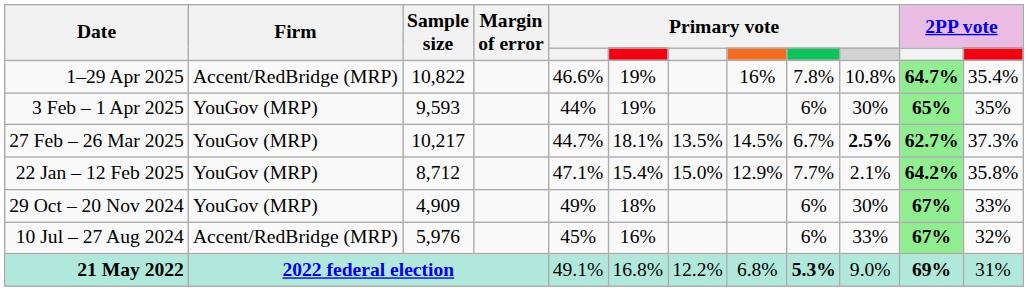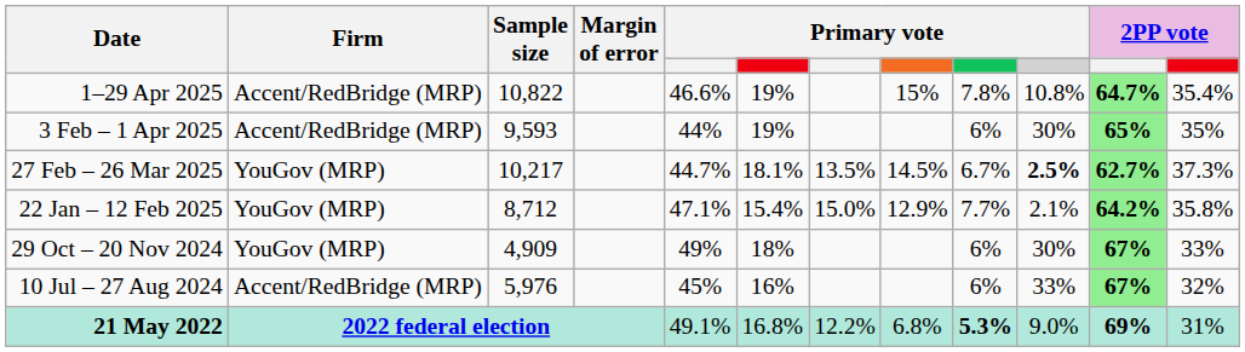1–29 Apr 2025 | column 8: 16% -> 15%
3 Feb – 1 Apr 2025 | Firm: YouGov (MRP) -> Accent/RedBridge (MRP)
